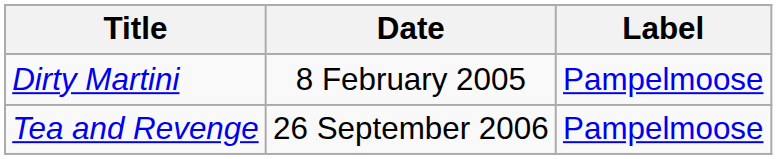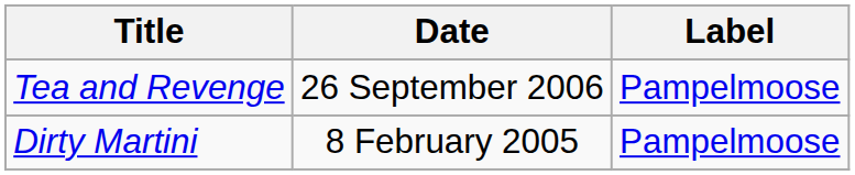rows swapped: Dirty Martini <-> Tea and Revenge
